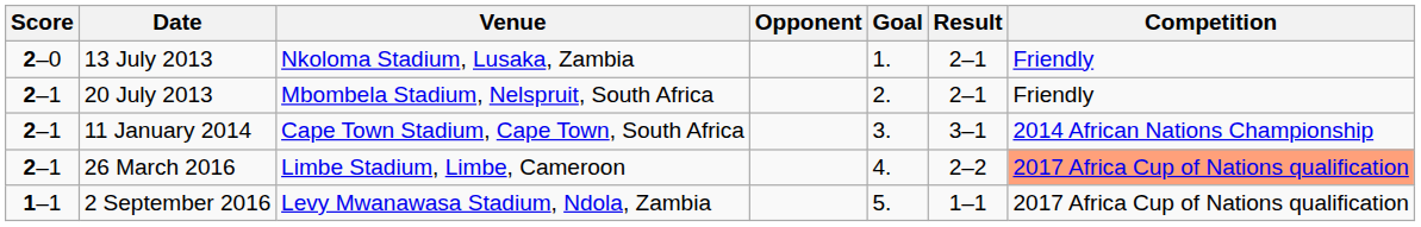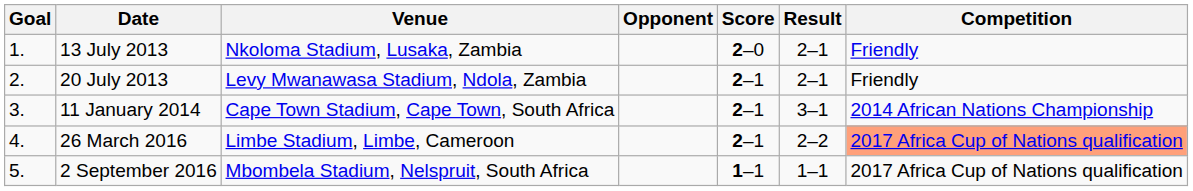columns swapped: Goal <-> Score
20 July 2013 | Venue: Mbombela Stadium, Nelspruit, South Africa -> Levy Mwanawasa Stadium, Ndola, Zambia
2 September 2016 | Venue: Levy Mwanawasa Stadium, Ndola, Zambia -> Mbombela Stadium, Nelspruit, South Africa
